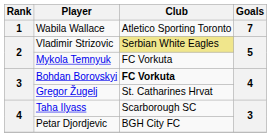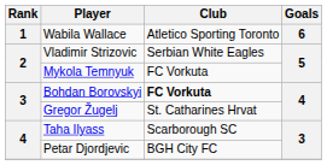Wabila Wallace | Goals: 7 -> 6
Vladimir Strizovic | Club: khaki background -> no background
